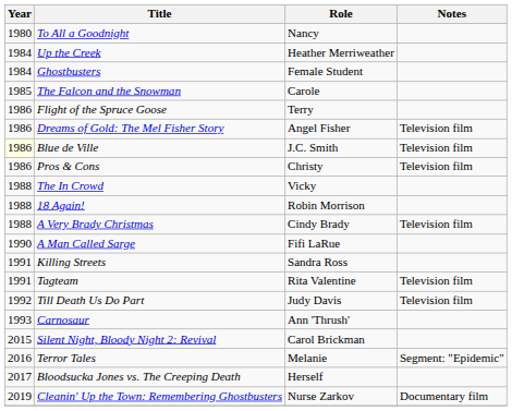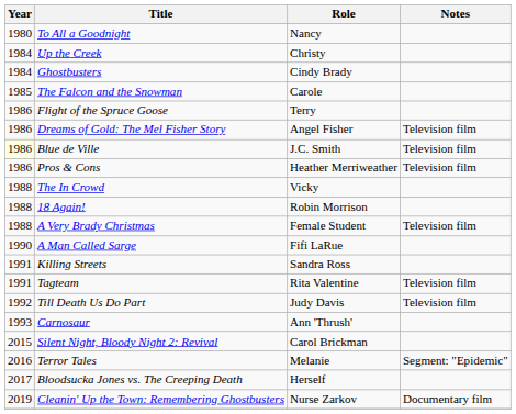Up the Creek | Role: Heather Merriweather -> Christy
Ghostbusters | Role: Female Student -> Cindy Brady
Pros & Cons | Role: Christy -> Heather Merriweather
A Very Brady Christmas | Role: Cindy Brady -> Female Student
